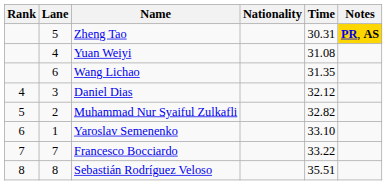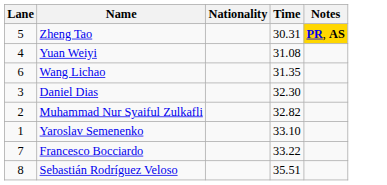- column: Rank | 4 | 5 | 6 | 7 | 8
Daniel Dias | Time: 32.12 -> 32.30
